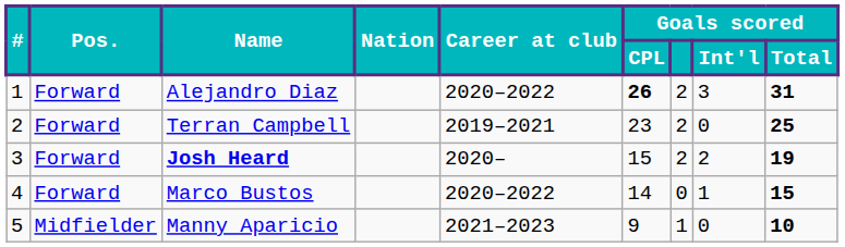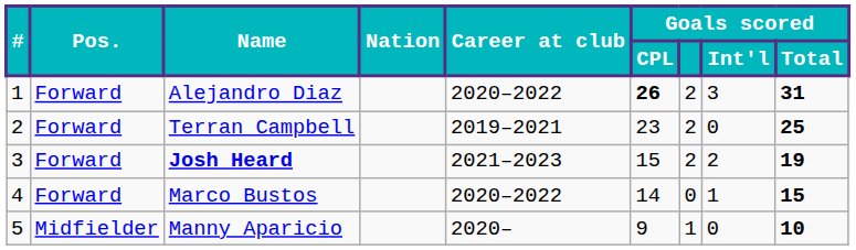Josh Heard | Career at club: 2020– -> 2021–2023
Manny Aparicio | Career at club: 2021–2023 -> 2020–
